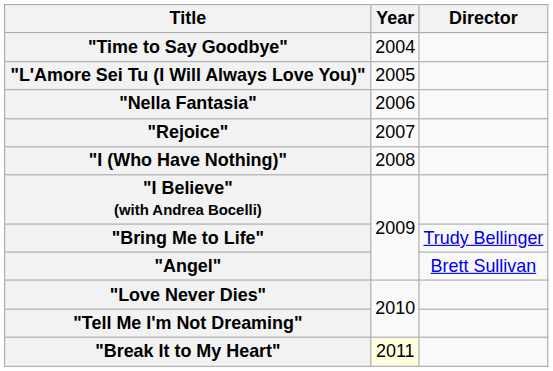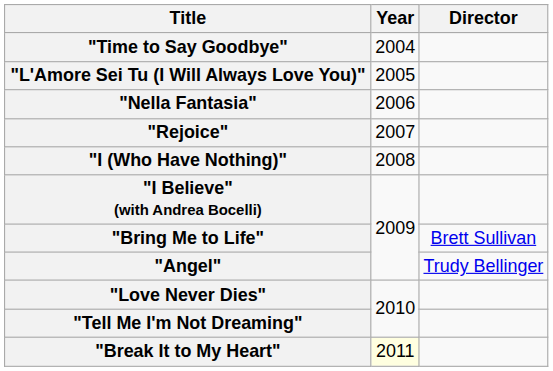"Bring Me to Life" | Director: Trudy Bellinger -> Brett Sullivan
"Angel" | Director: Brett Sullivan -> Trudy Bellinger
